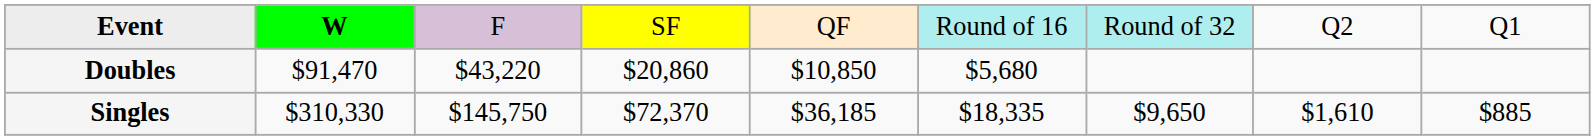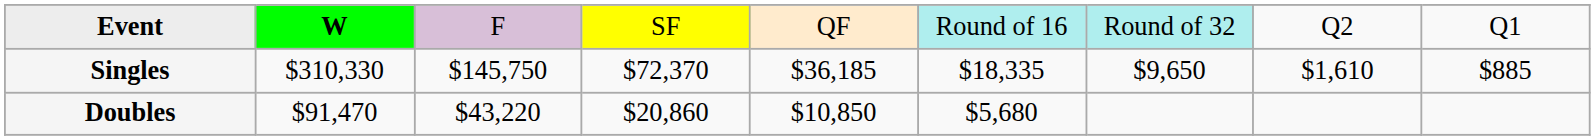rows swapped: Singles <-> Doubles
